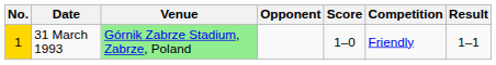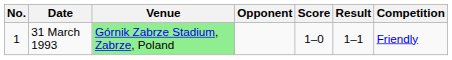columns swapped: Result <-> Competition
31 March 1993 | No.: gold background -> no background
